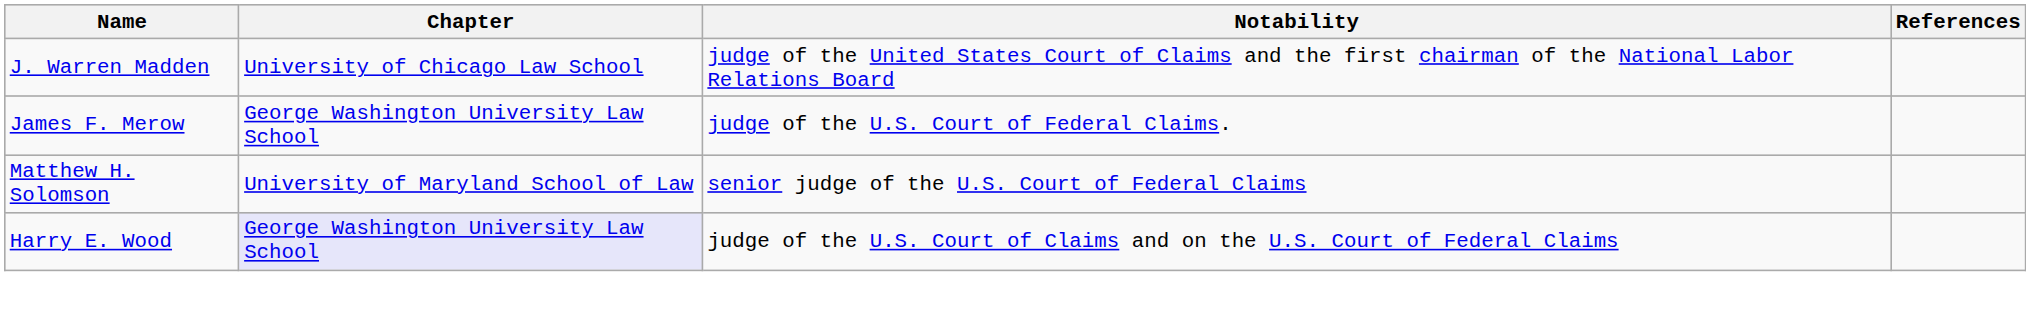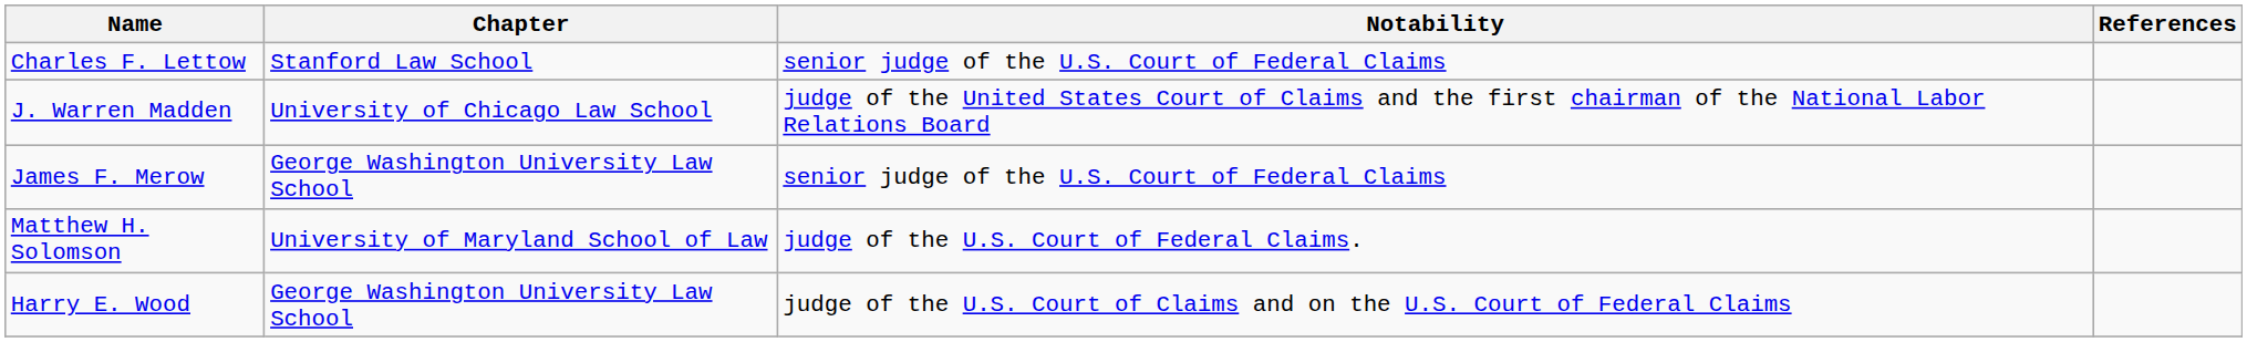+ row: Charles F. Lettow | Stanford Law School | senior judge of the U.S. Court of Federal Claims
James F. Merow | Notability: judge of the U.S. Court of Federal Claims. -> senior judge of the U.S. Court of Federal Claims
Matthew H. Solomson | Notability: senior judge of the U.S. Court of Federal Claims -> judge of the U.S. Court of Federal Claims.
Harry E. Wood | Chapter: lavender background -> no background
